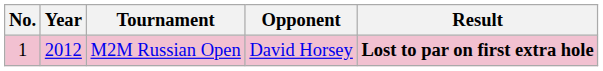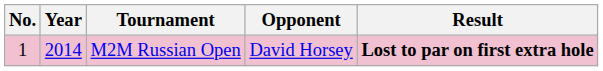M2M Russian Open | Year: 2012 -> 2014
